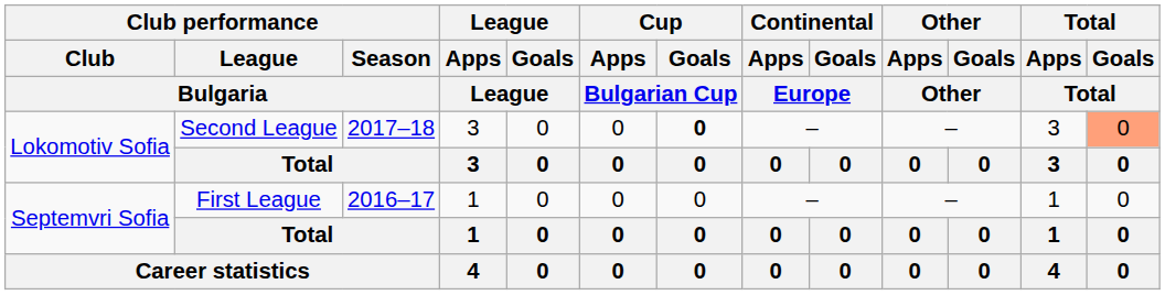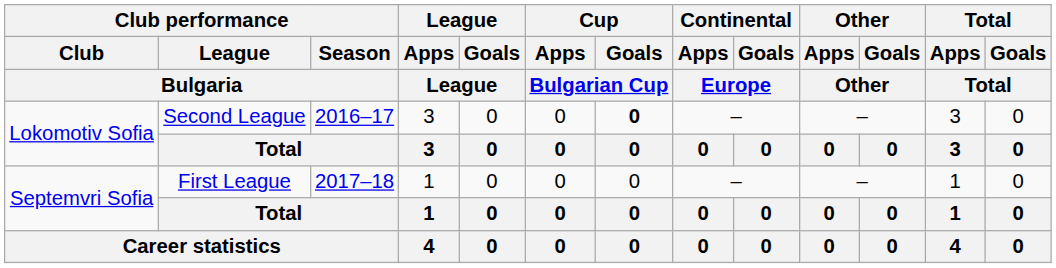Lokomotiv Sofia / Second League | Club performance / Season / Bulgaria: 2017–18 -> 2016–17
Lokomotiv Sofia / Second League | Total / Goals / Total: lightsalmon background -> no background
Septemvri Sofia / First League | Club performance / Season / Bulgaria: 2016–17 -> 2017–18
